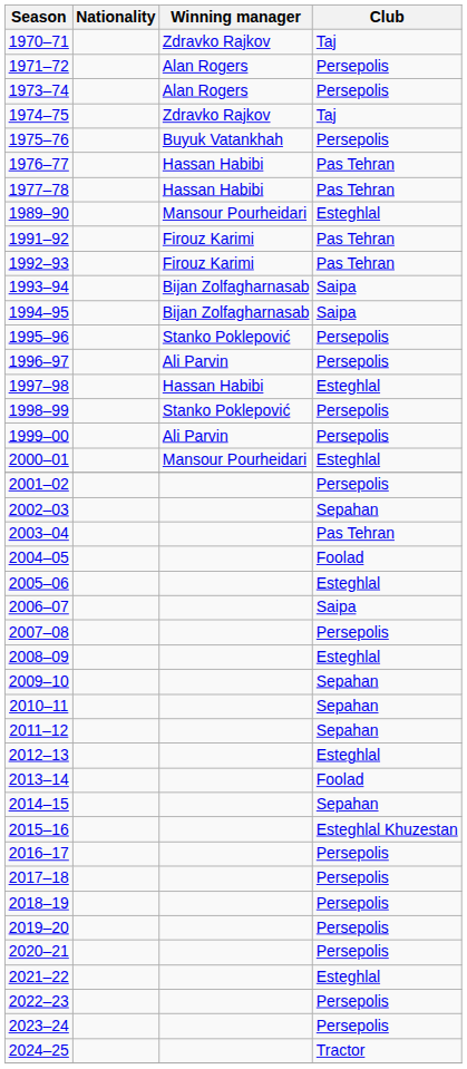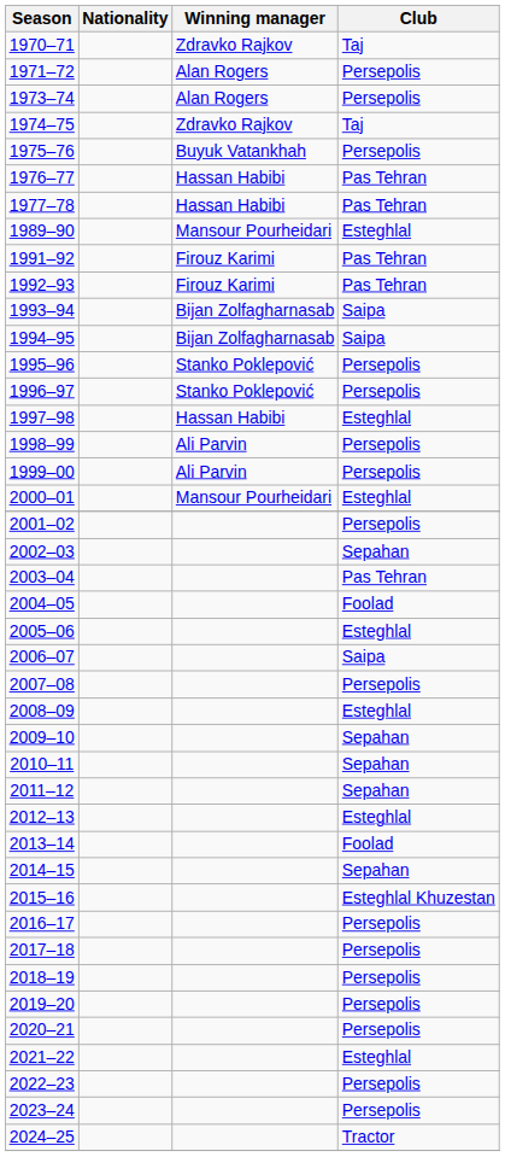1996–97 | Winning manager: Ali Parvin -> Stanko Poklepović
1998–99 | Winning manager: Stanko Poklepović -> Ali Parvin
